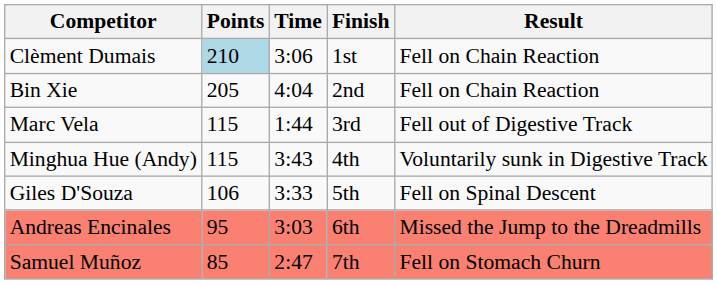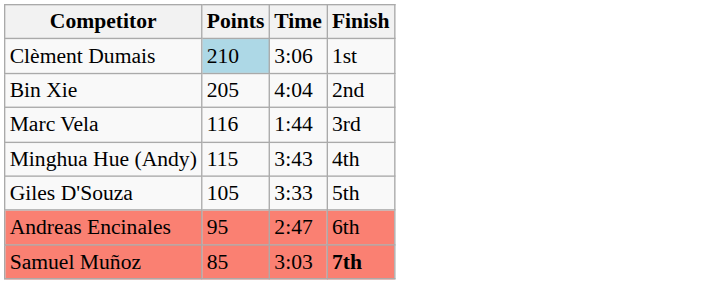- column: Result | Fell on Chain Reaction | Fell on Chain Reaction | Fell out of Digestive Track | Voluntarily sunk in Digestive Track | Fell on Spinal Descent | Missed the Jump to the Dreadmills | Fell on Stomach Churn
Marc Vela | Points: 115 -> 116
Giles D'Souza | Points: 106 -> 105
Andreas Encinales | Time: 3:03 -> 2:47
Samuel Muñoz | Time: 2:47 -> 3:03
Samuel Muñoz | Finish: normal -> bold
